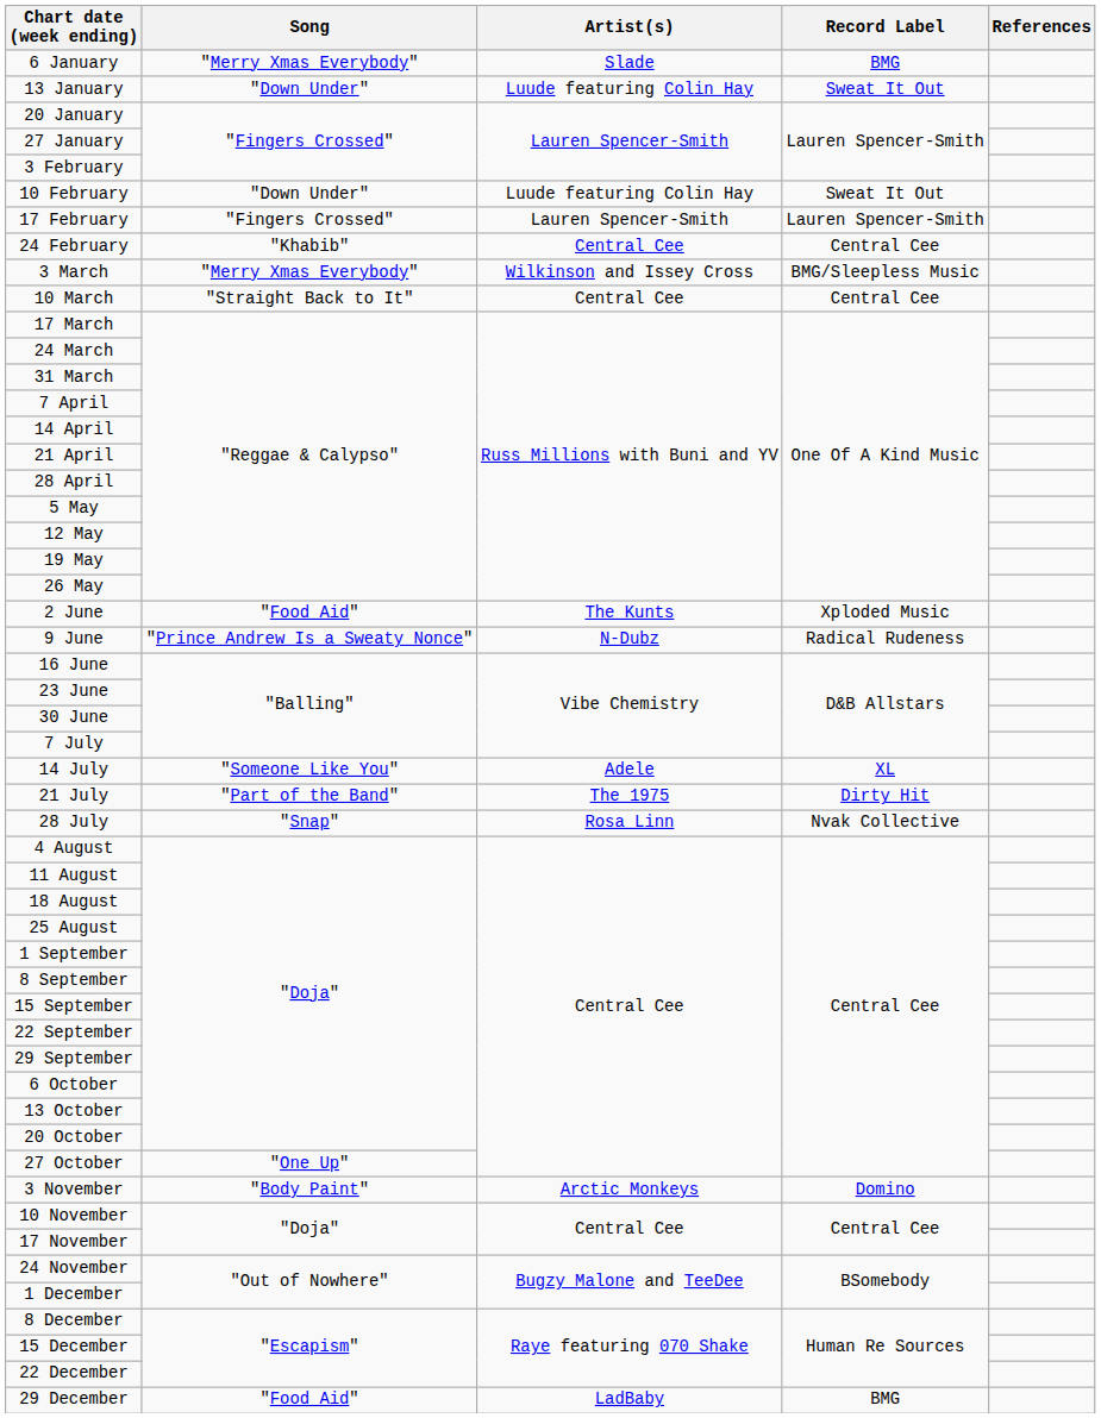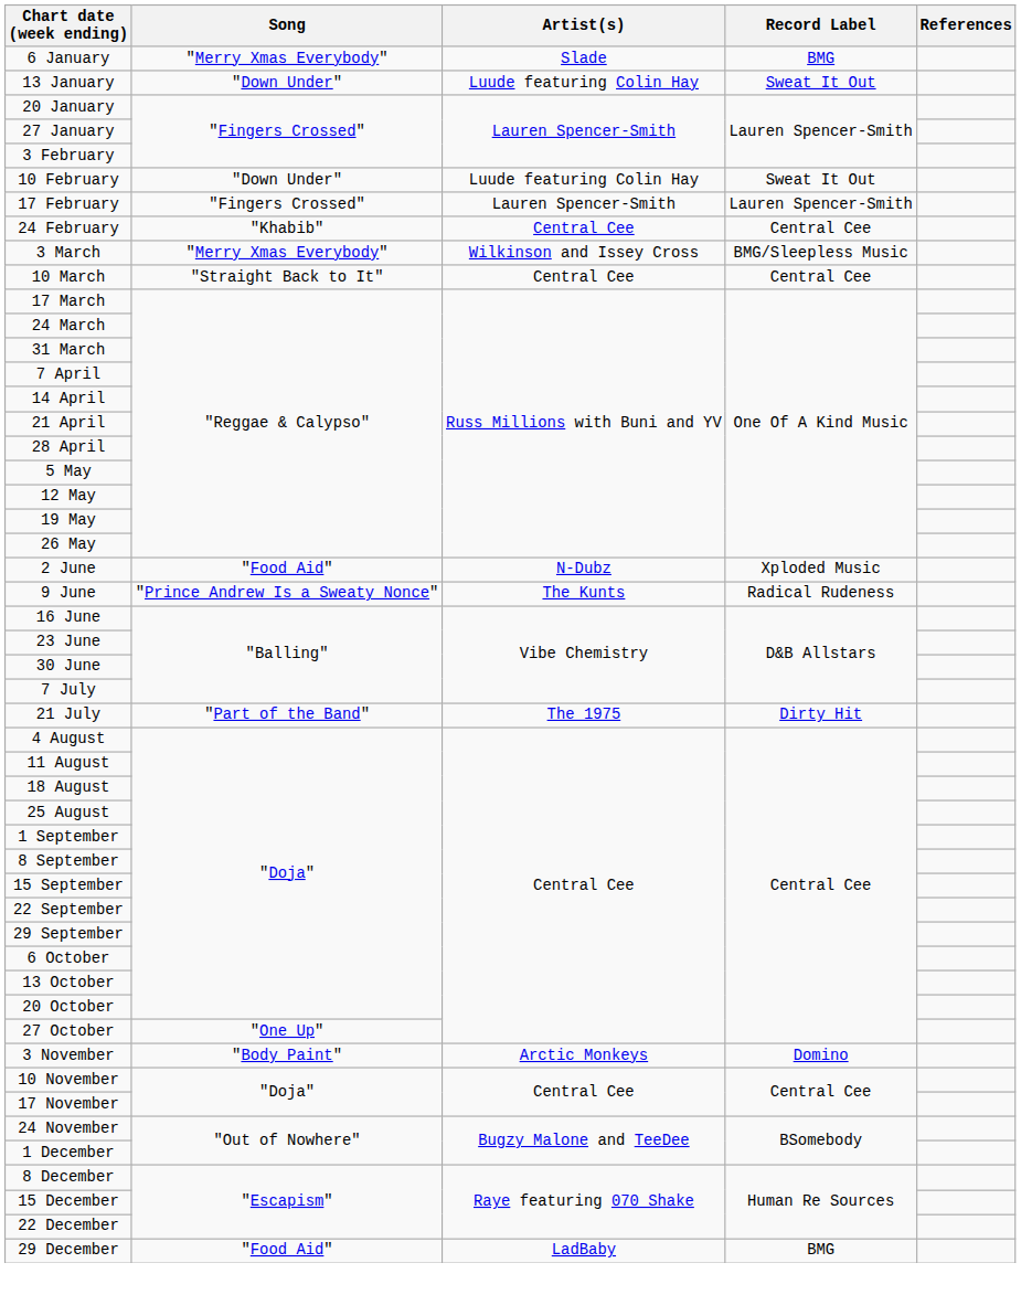2 June | Artist(s): The Kunts -> N-Dubz
9 June | Artist(s): N-Dubz -> The Kunts
- row: 14 July | "Someone Like You" | Adele | XL
- row: 28 July | "Snap" | Rosa Linn | Nvak Collective
